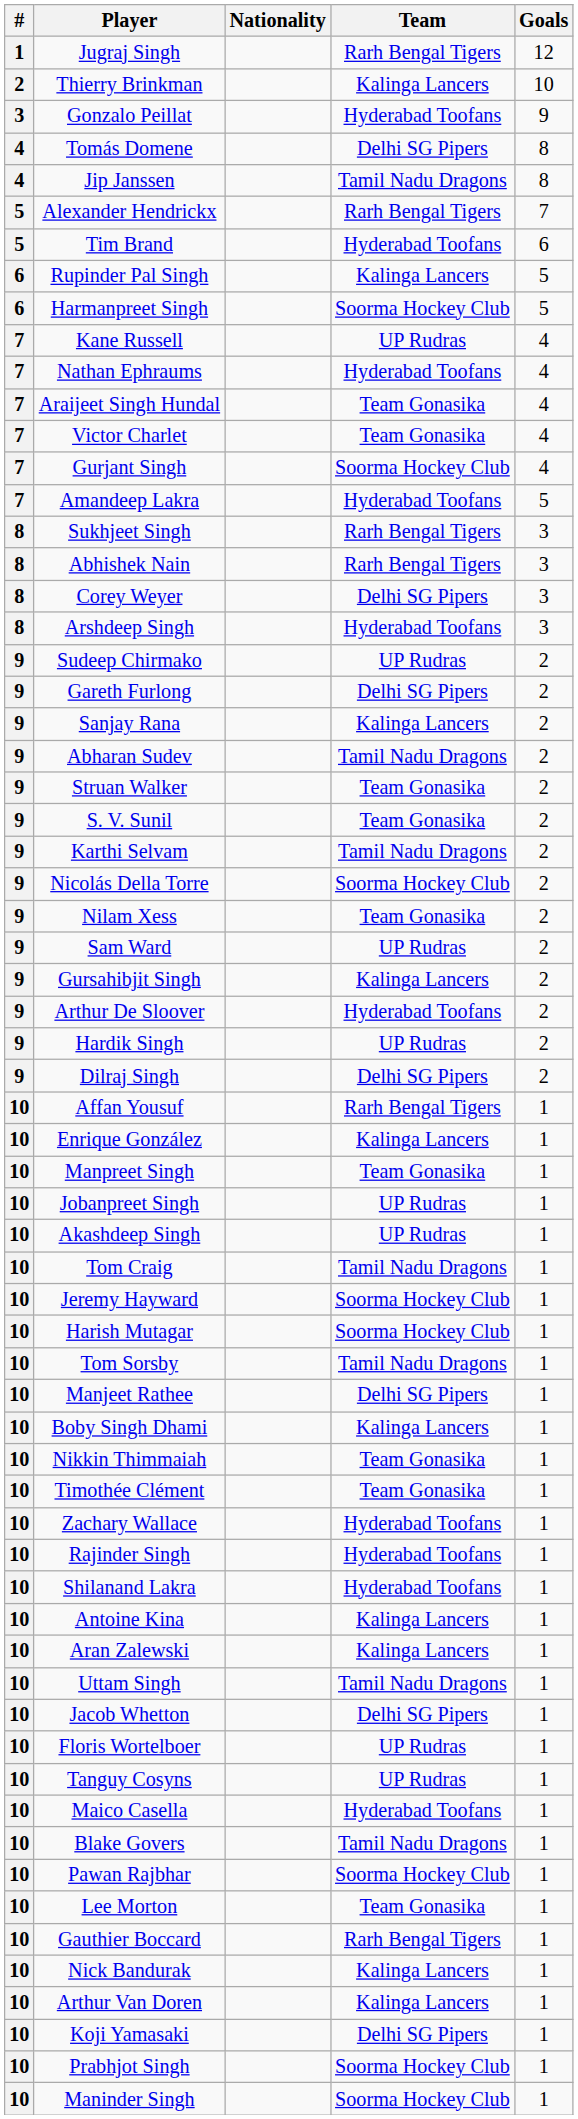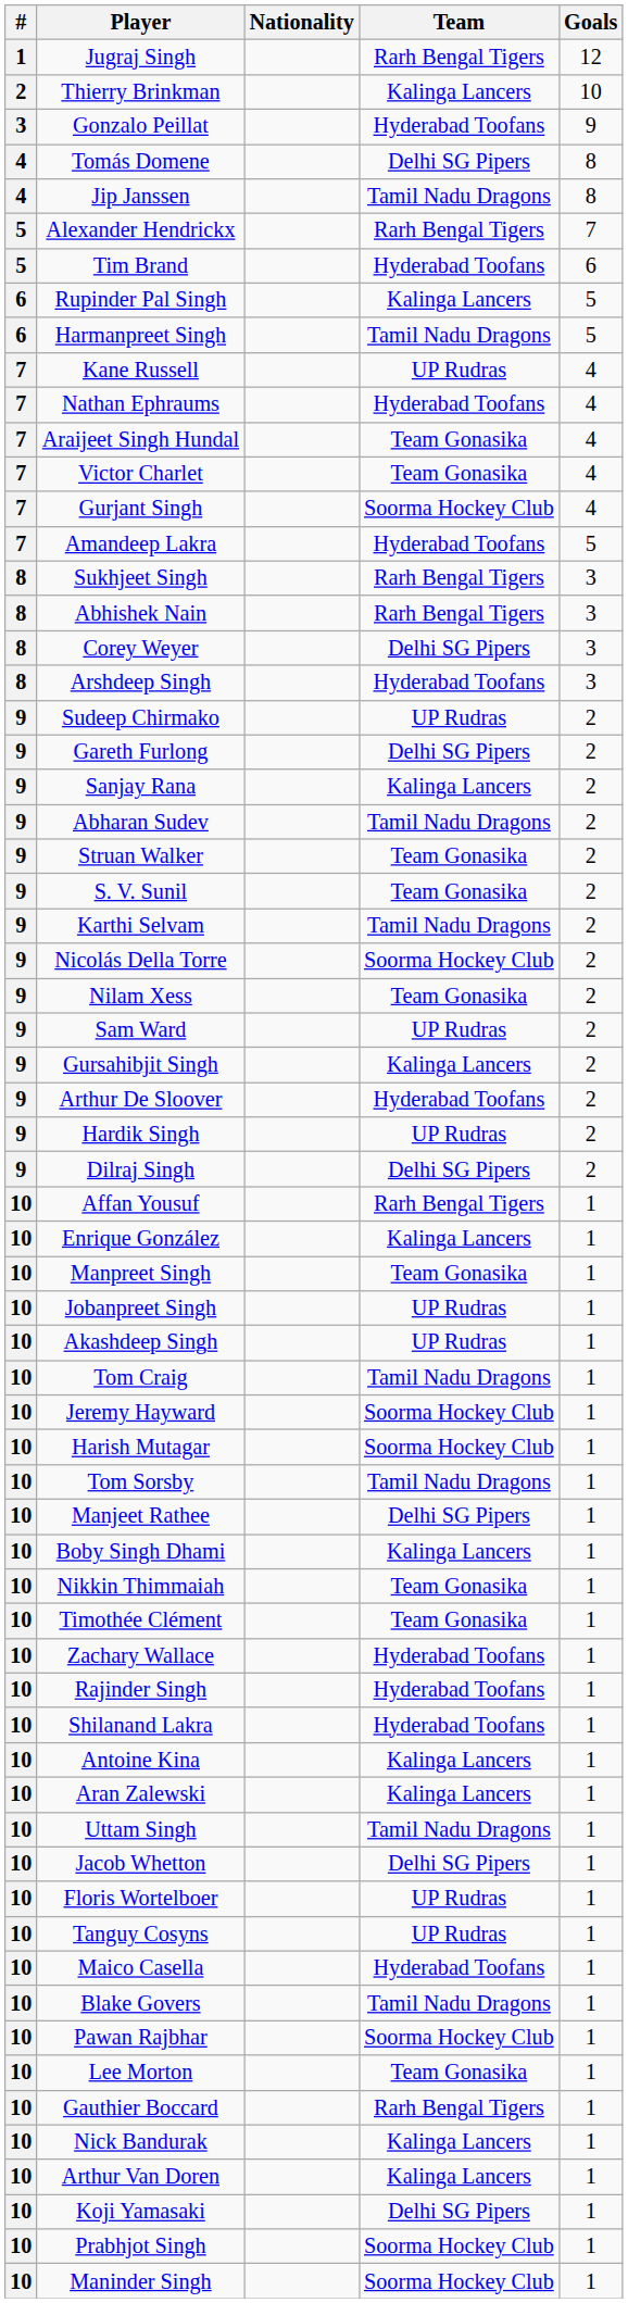Harmanpreet Singh | Team: Soorma Hockey Club -> Tamil Nadu Dragons
